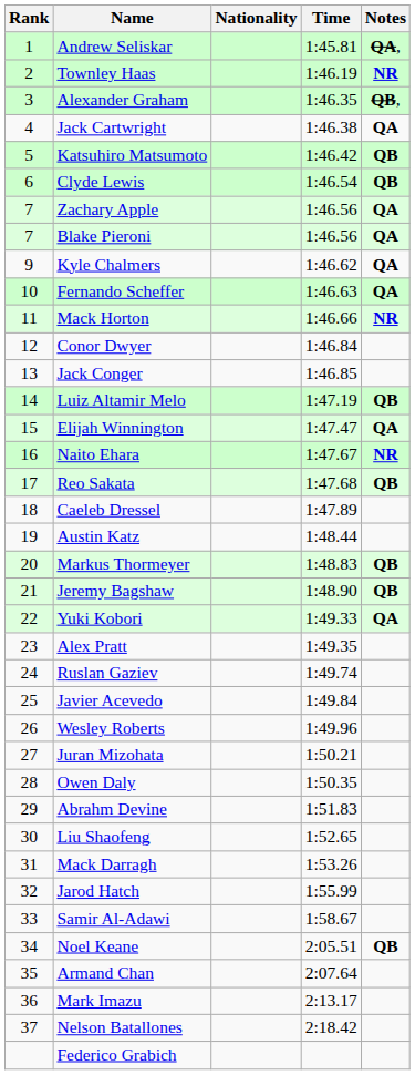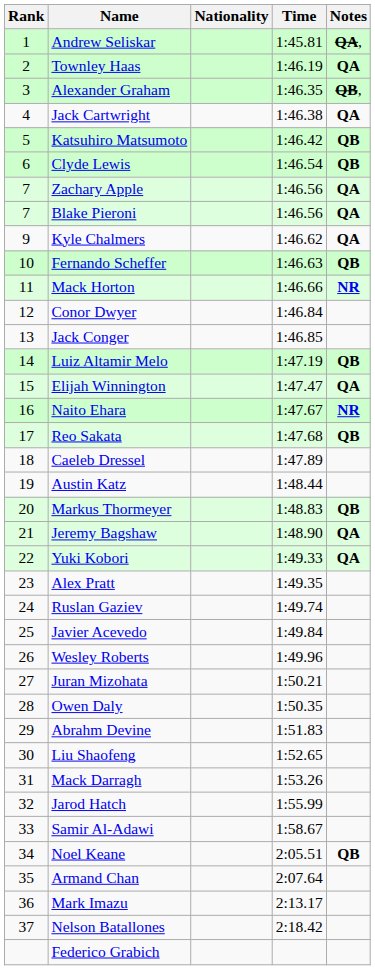Townley Haas | Notes: NR -> QA
Fernando Scheffer | Notes: QA -> QB
Jeremy Bagshaw | Notes: QB -> QA
